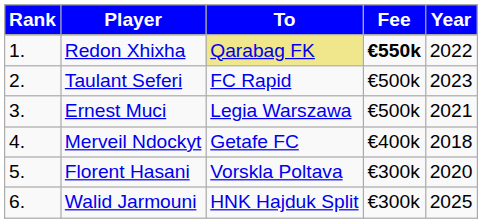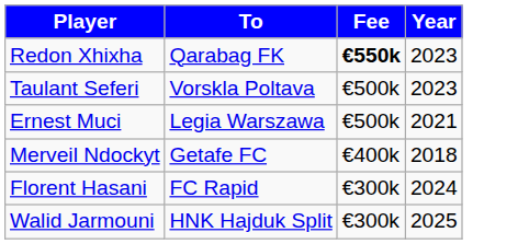- column: Rank | 1. | 2. | 3. | 4. | 5. | 6.
Redon Xhixha | To: khaki background -> no background
Redon Xhixha | Year: 2022 -> 2023
Taulant Seferi | To: FC Rapid -> Vorskla Poltava
Florent Hasani | To: Vorskla Poltava -> FC Rapid
Florent Hasani | Year: 2020 -> 2024
